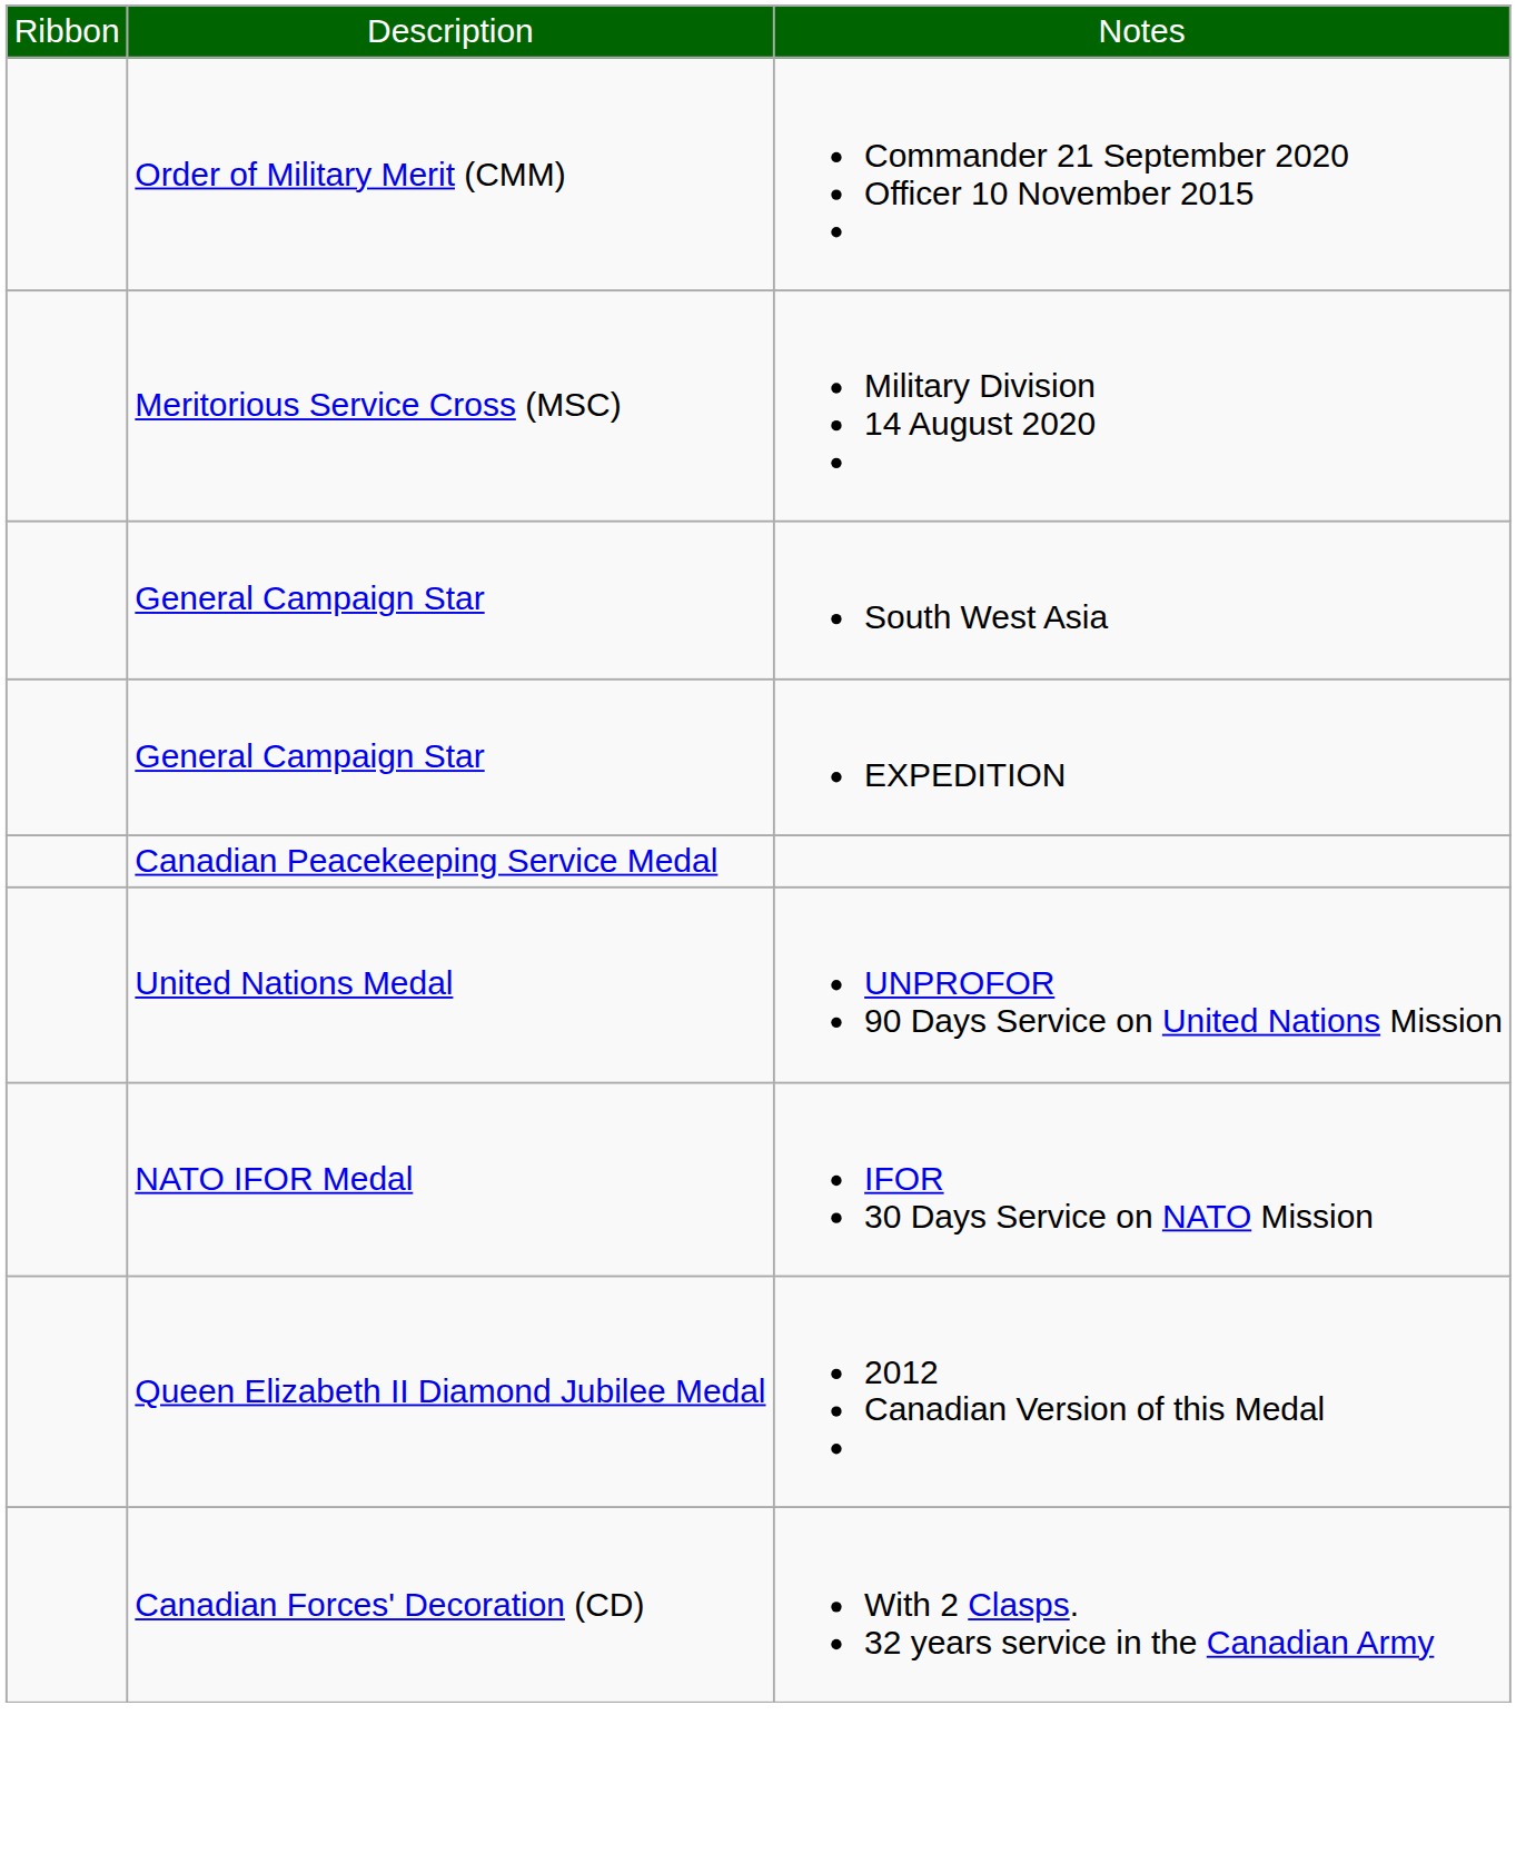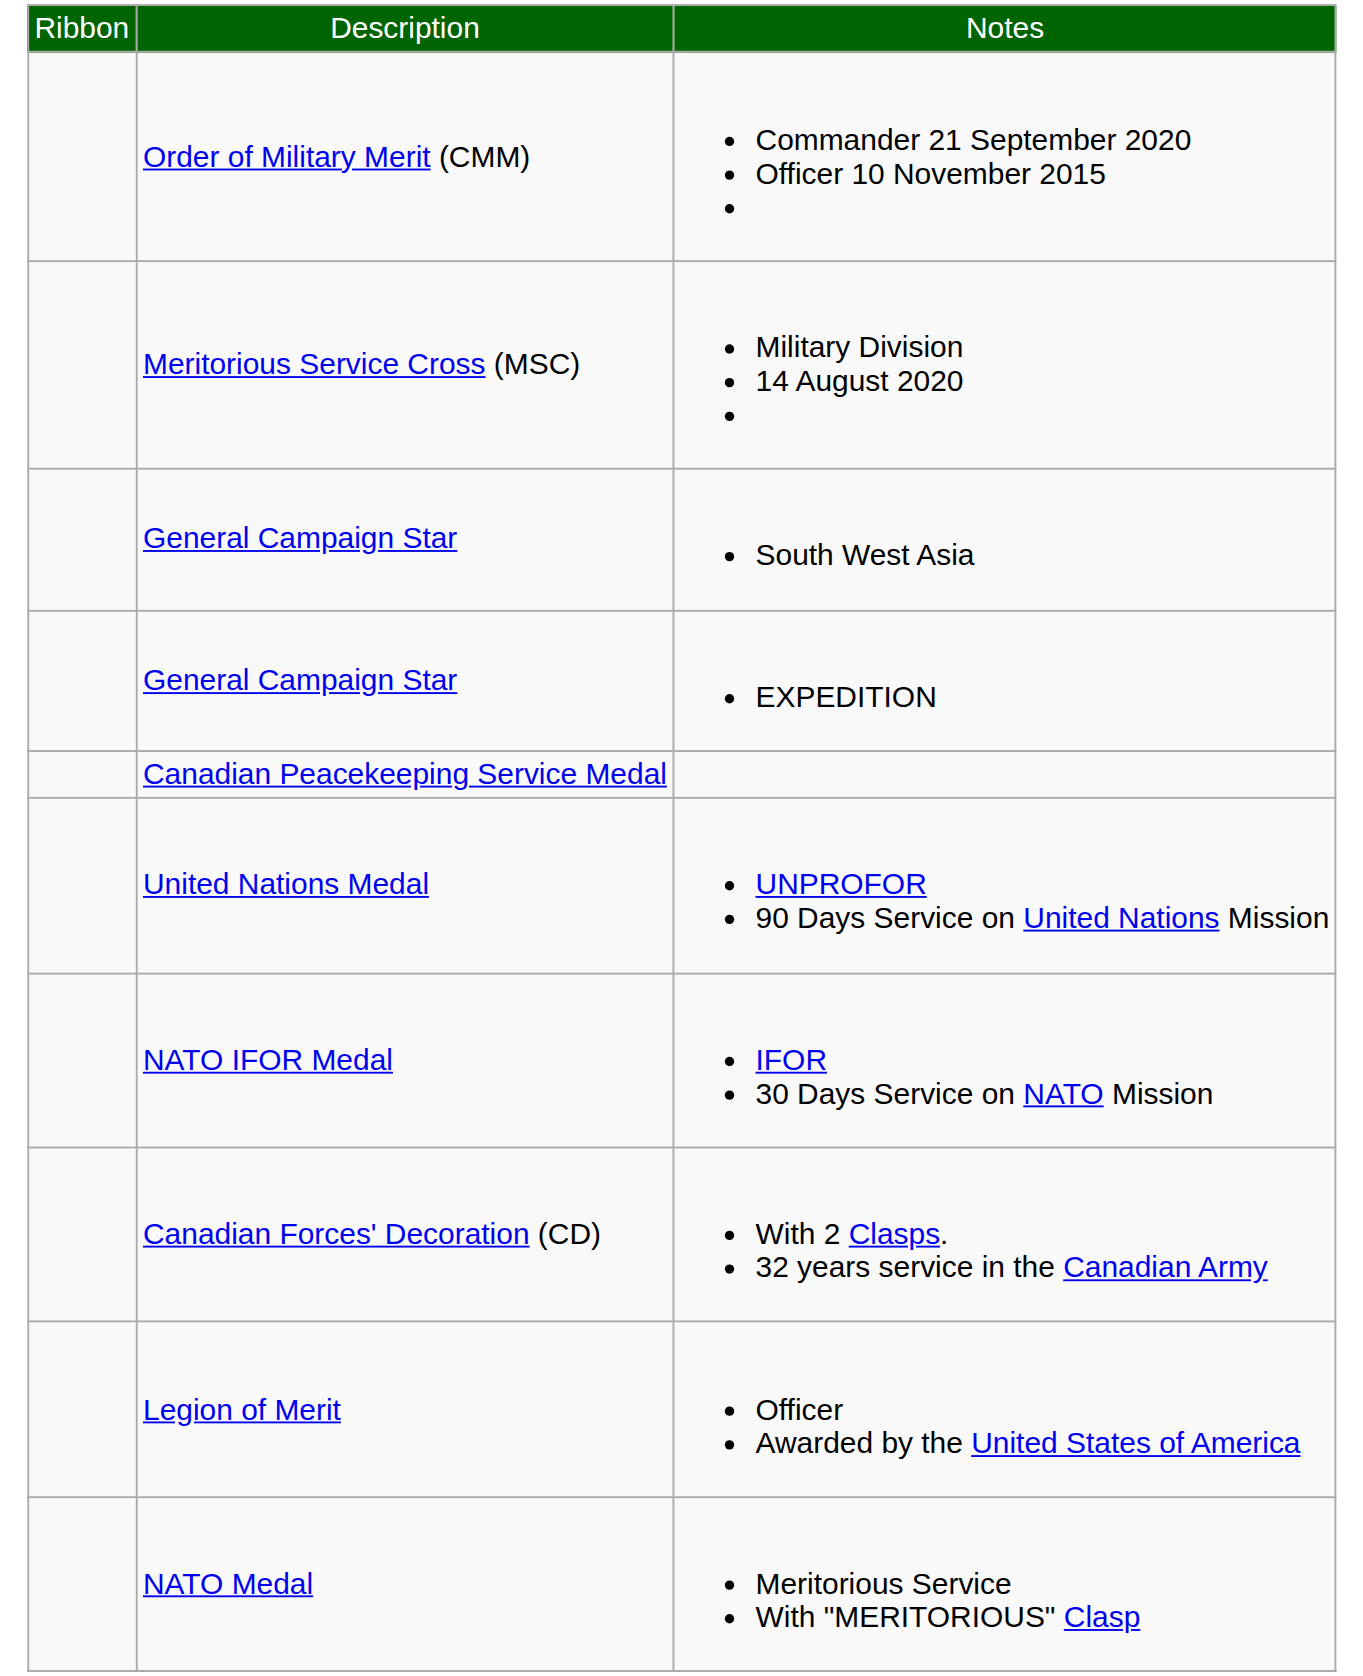- row: Queen Elizabeth II Diamond Jubilee Medal | 2012 Canadian Version of this Medal
+ row: Legion of Merit | Officer Awarded by the United States of America
+ row: NATO Medal | Meritorious Service With "MERITORIOUS" Clasp
